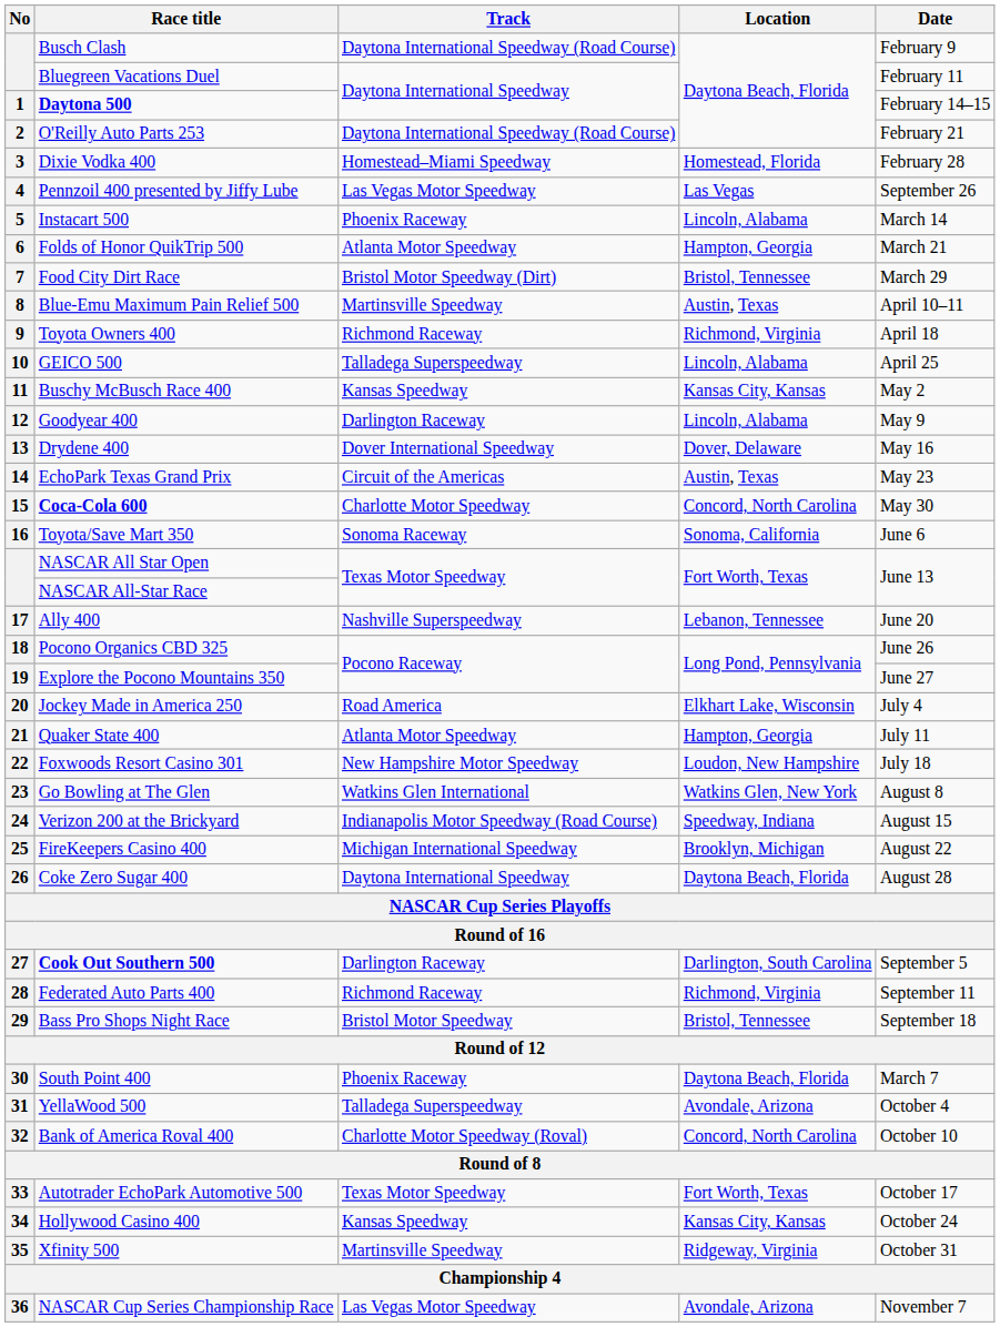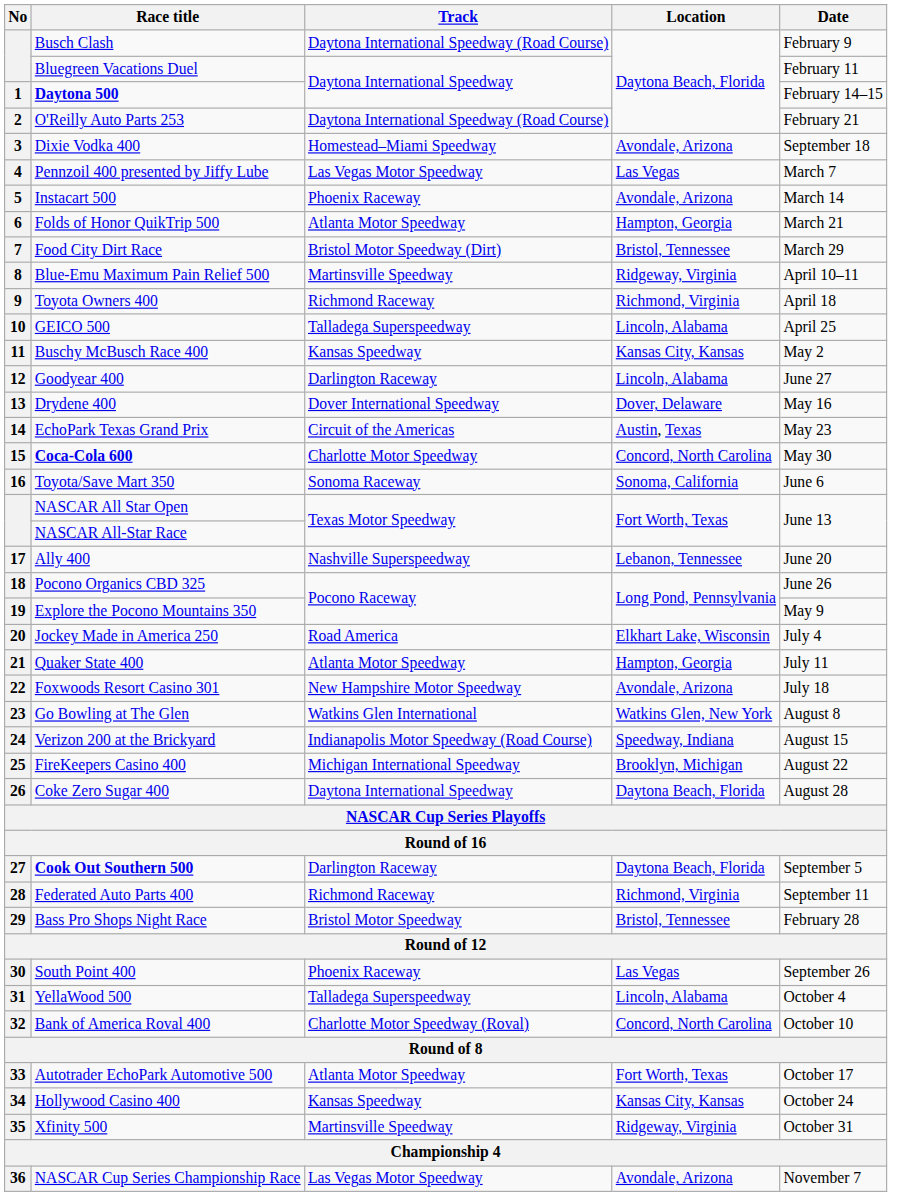Dixie Vodka 400 | Location: Homestead, Florida -> Avondale, Arizona
Dixie Vodka 400 | Date: February 28 -> September 18
Pennzoil 400 presented by Jiffy Lube | Date: September 26 -> March 7
Instacart 500 | Location: Lincoln, Alabama -> Avondale, Arizona
Blue-Emu Maximum Pain Relief 500 | Location: Austin, Texas -> Ridgeway, Virginia
Goodyear 400 | Date: May 9 -> June 27
Explore the Pocono Mountains 350 | Date: June 27 -> May 9
Foxwoods Resort Casino 301 | Location: Loudon, New Hampshire -> Avondale, Arizona
Cook Out Southern 500 | Location: Darlington, South Carolina -> Daytona Beach, Florida
Bass Pro Shops Night Race | Date: September 18 -> February 28
South Point 400 | Location: Daytona Beach, Florida -> Las Vegas
South Point 400 | Date: March 7 -> September 26
YellaWood 500 | Location: Avondale, Arizona -> Lincoln, Alabama
Autotrader EchoPark Automotive 500 | Track: Texas Motor Speedway -> Atlanta Motor Speedway
